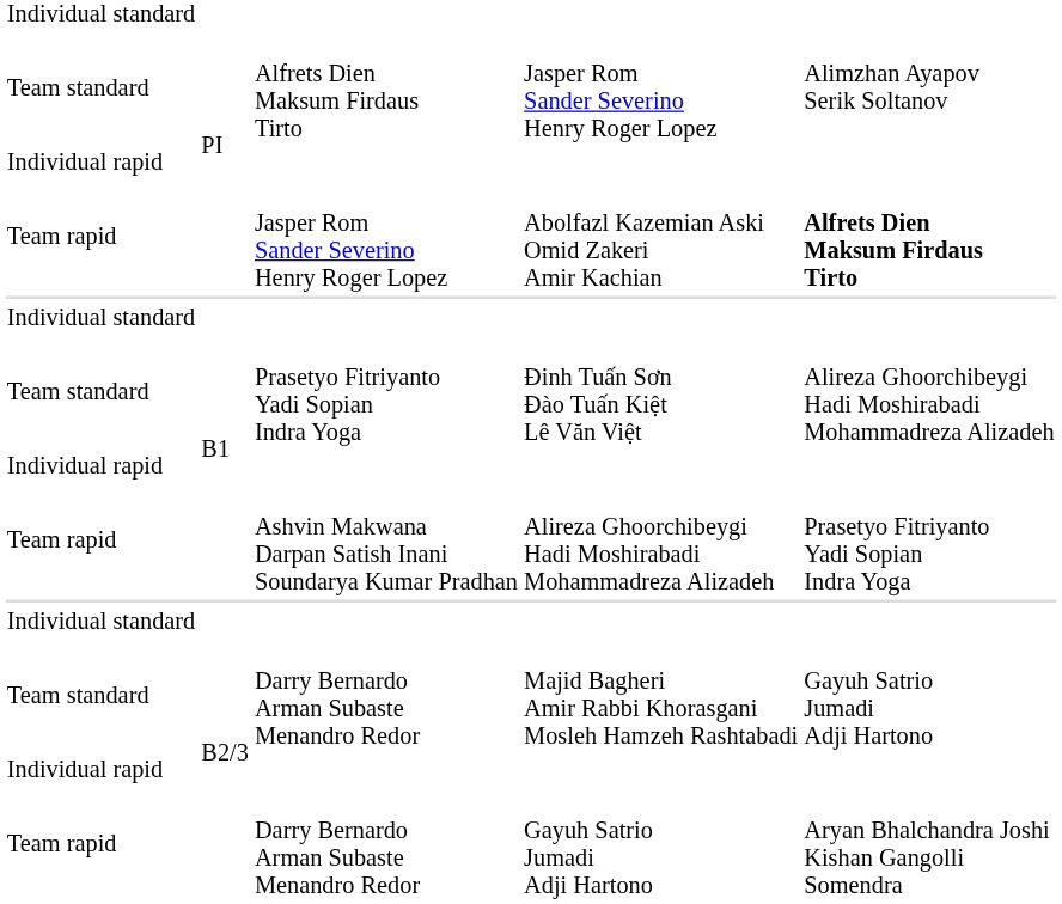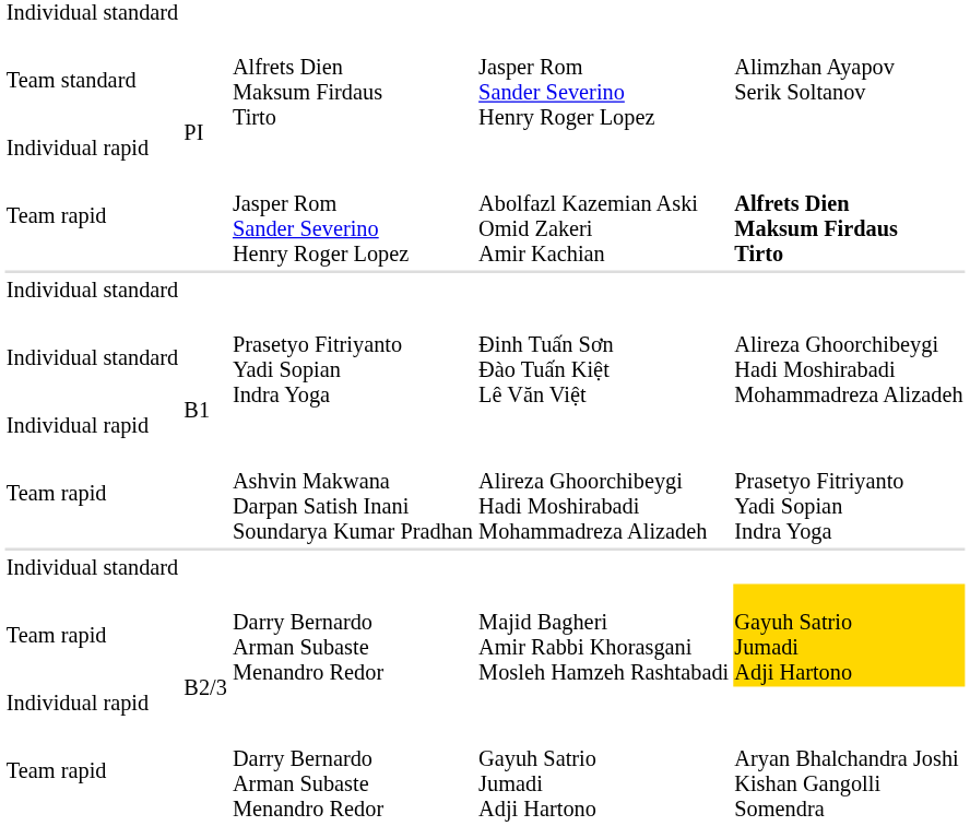Đinh Tuấn Sơn Đào Tuấn Kiệt Lê Văn Việt | column 1: Team standard -> Individual standard
Majid Bagheri Amir Rabbi Khorasgani Mosleh Hamzeh Rashtabadi | column 1: Team standard -> Team rapid
Majid Bagheri Amir Rabbi Khorasgani Mosleh Hamzeh Rashtabadi | column 5: no background -> gold background
